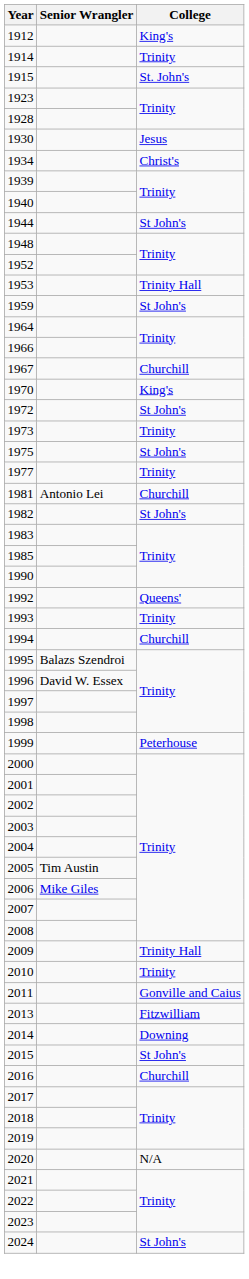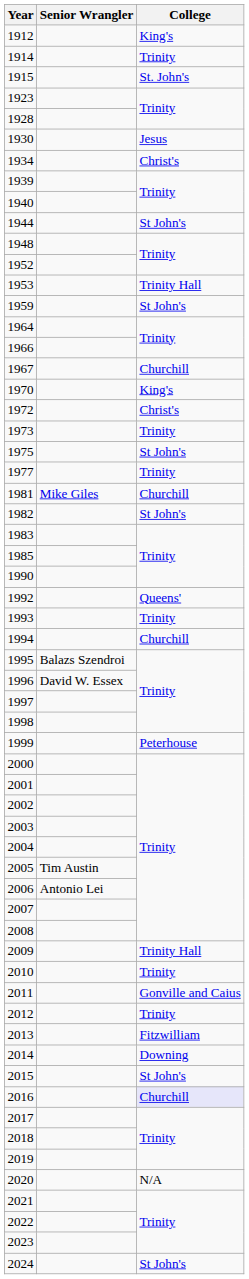1972 | College: St John's -> Christ's
1981 | Senior Wrangler: Antonio Lei -> Mike Giles
2006 | Senior Wrangler: Mike Giles -> Antonio Lei
+ row: 2012 | Trinity
2016 | College: no background -> lavender background
